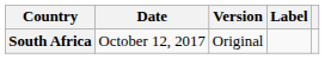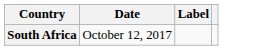- column: Version | Original
